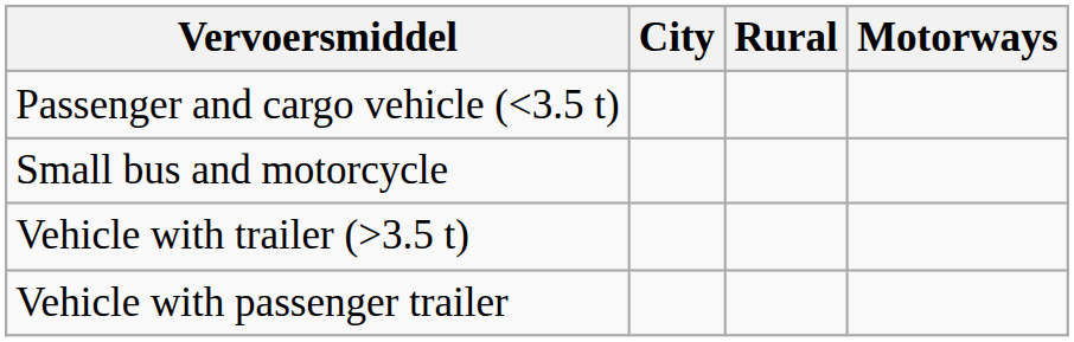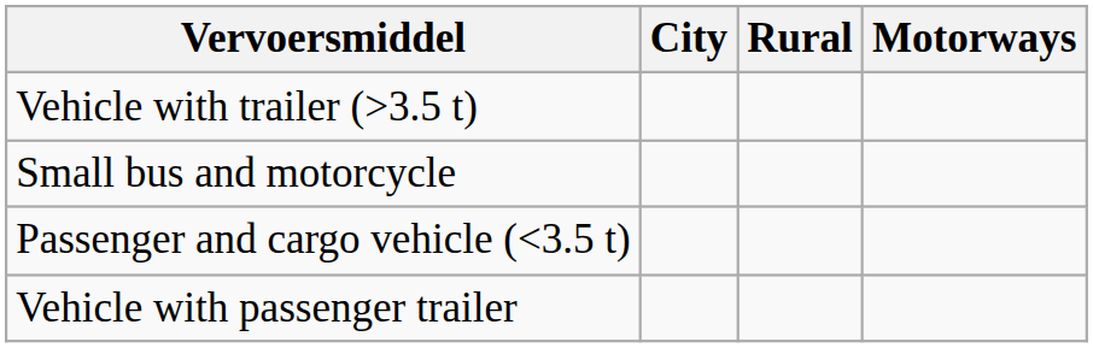rows swapped: Passenger and cargo vehicle (<3.5 t) <-> Vehicle with trailer (>3.5 t)
